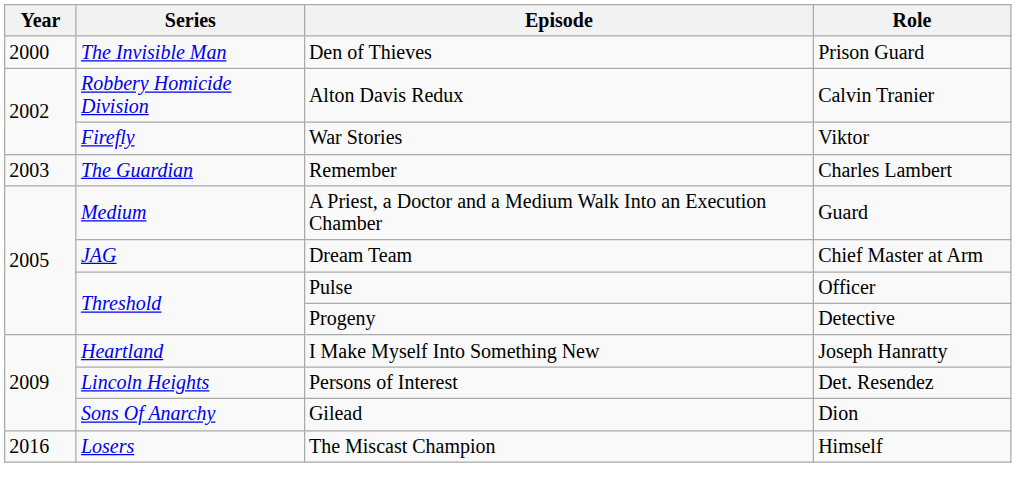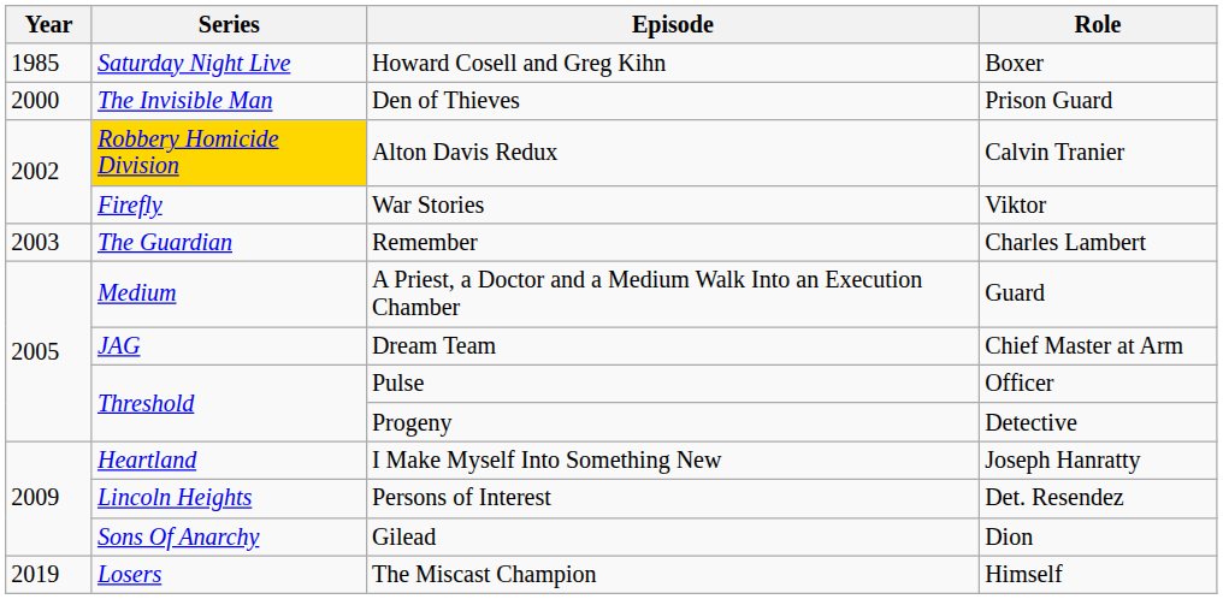+ row: 1985 | Saturday Night Live | Howard Cosell and Greg Kihn | Boxer
Alton Davis Redux | Series: no background -> gold background
The Miscast Champion | Year: 2016 -> 2019
